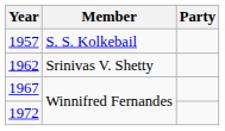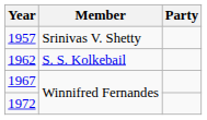1957 | Member: S. S. Kolkebail -> Srinivas V. Shetty
1962 | Member: Srinivas V. Shetty -> S. S. Kolkebail
